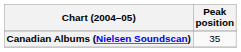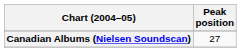Canadian Albums (Nielsen Soundscan) | Peak position: 35 -> 27
